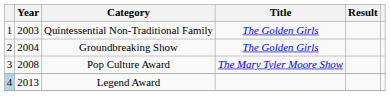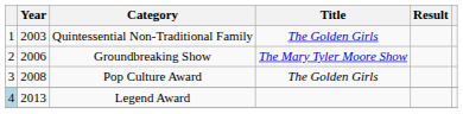Groundbreaking Show | Year: 2004 -> 2006
Groundbreaking Show | Title: The Golden Girls -> The Mary Tyler Moore Show
Pop Culture Award | Title: The Mary Tyler Moore Show -> The Golden Girls
